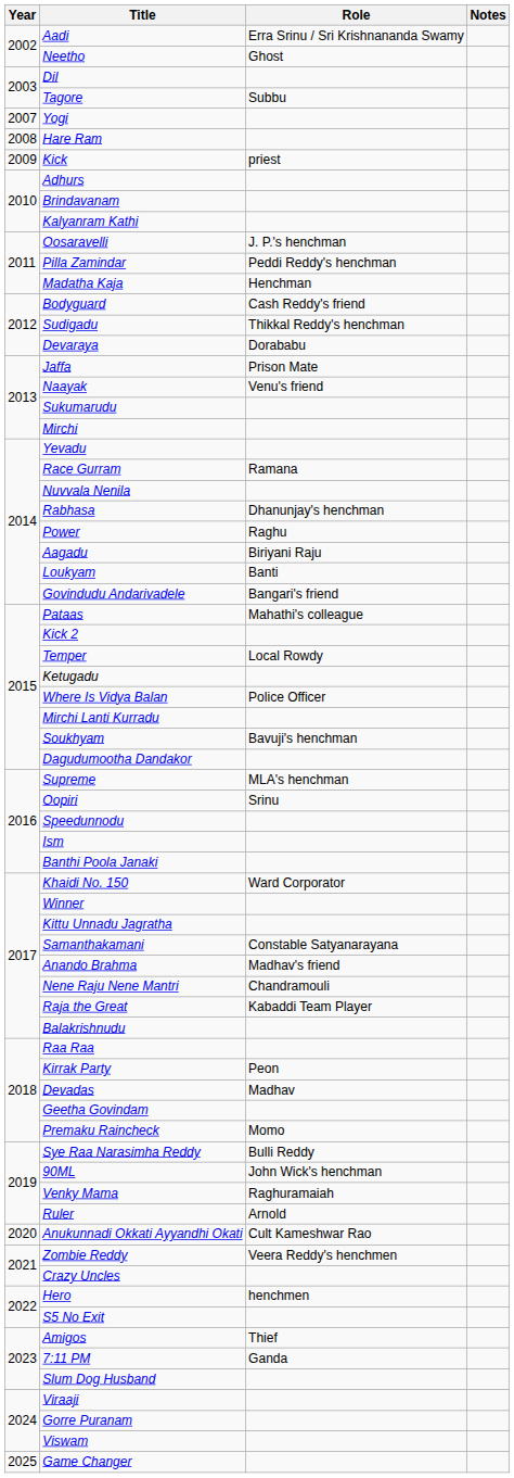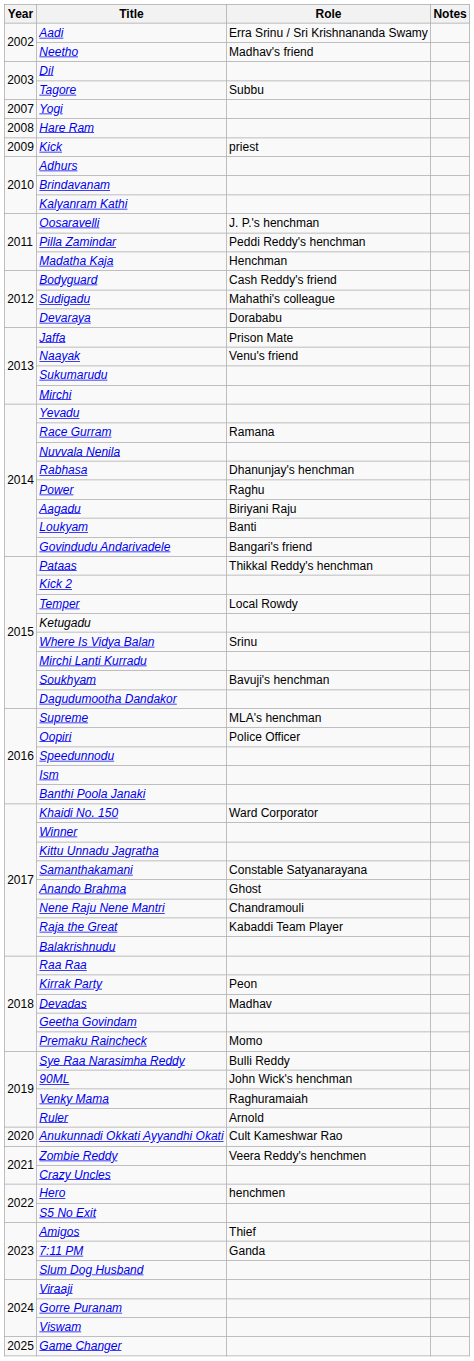Neetho | Role: Ghost -> Madhav's friend
Sudigadu | Role: Thikkal Reddy's henchman -> Mahathi's colleague
Pataas | Role: Mahathi's colleague -> Thikkal Reddy's henchman
Where Is Vidya Balan | Role: Police Officer -> Srinu
Oopiri | Role: Srinu -> Police Officer
Anando Brahma | Role: Madhav's friend -> Ghost
